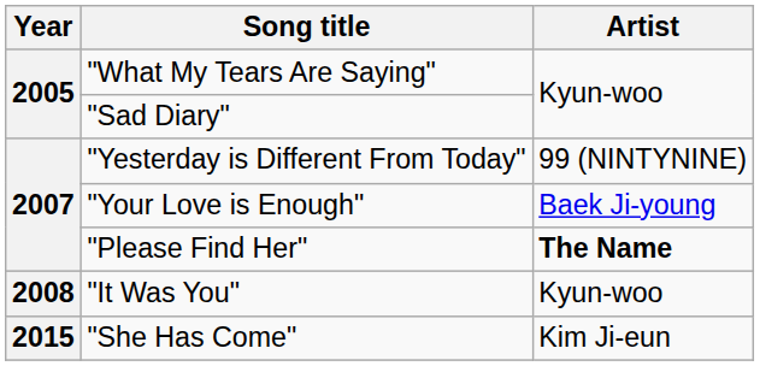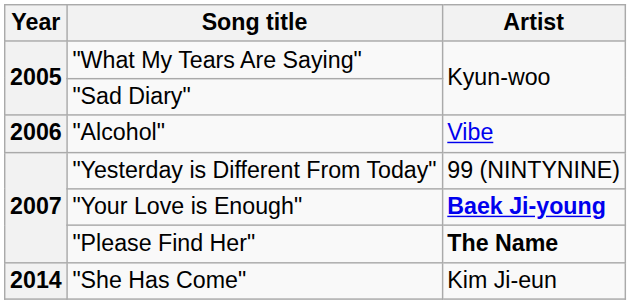+ row: 2006 | "Alcohol" | Vibe
"Your Love is Enough" | Artist: normal -> bold
- row: 2008 | "It Was You" | Kyun-woo
"She Has Come" | Year: 2015 -> 2014
